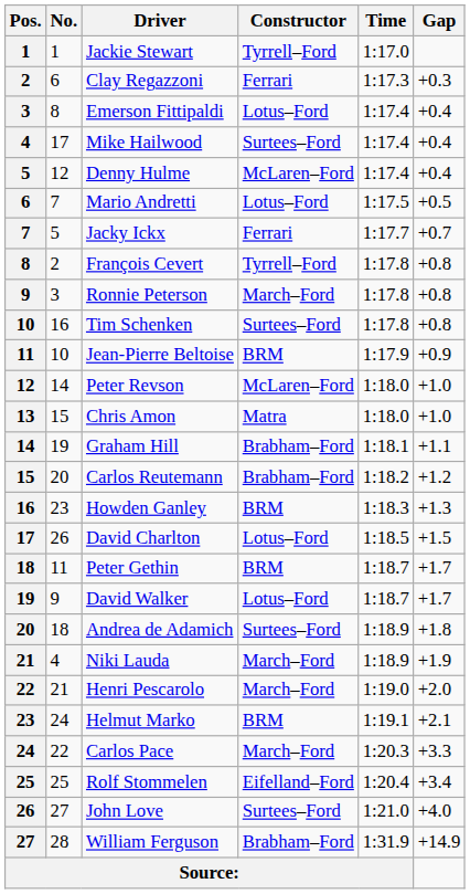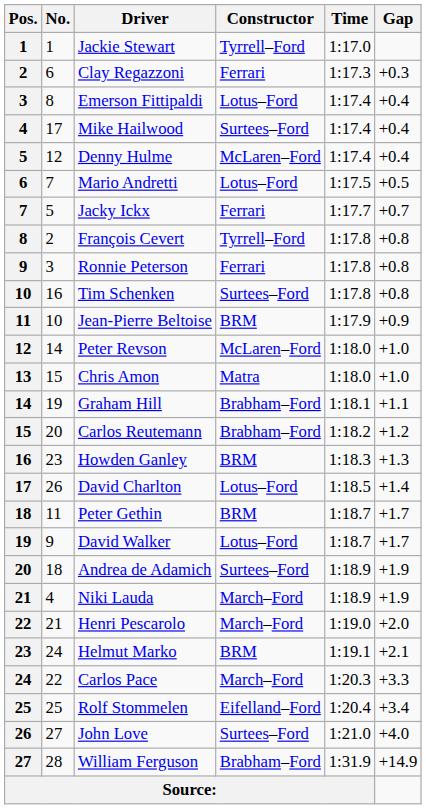Ronnie Peterson | Constructor: March–Ford -> Ferrari
David Charlton | Gap: +1.5 -> +1.4
Andrea de Adamich | Gap: +1.8 -> +1.9
